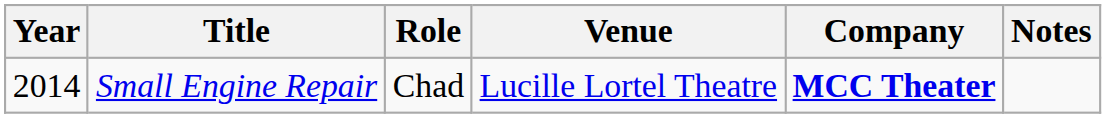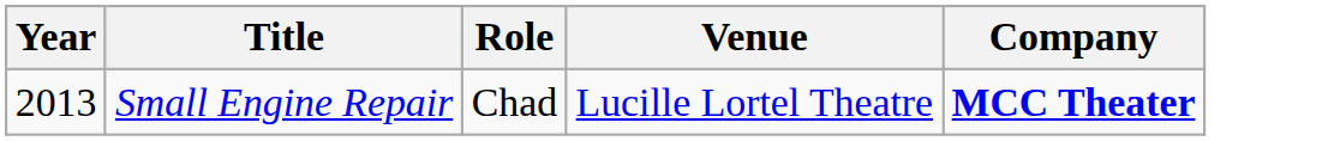- column: Notes
Small Engine Repair | Year: 2014 -> 2013
